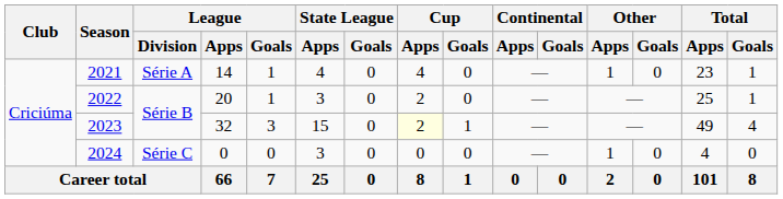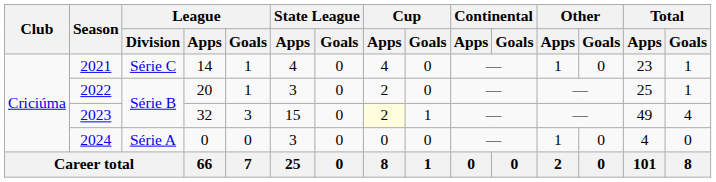2021 | League / Division: Série A -> Série C
2024 | League / Division: Série C -> Série A
